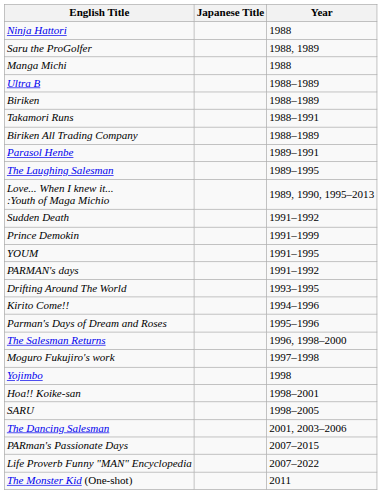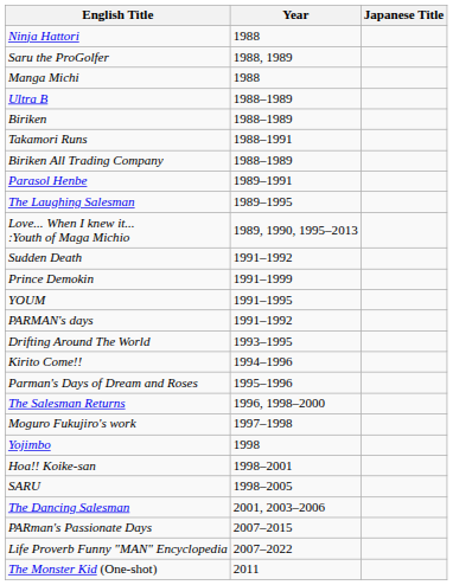columns swapped: Japanese Title <-> Year
